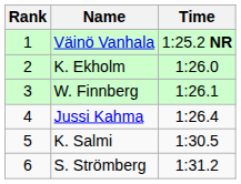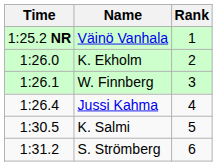columns swapped: Rank <-> Time
